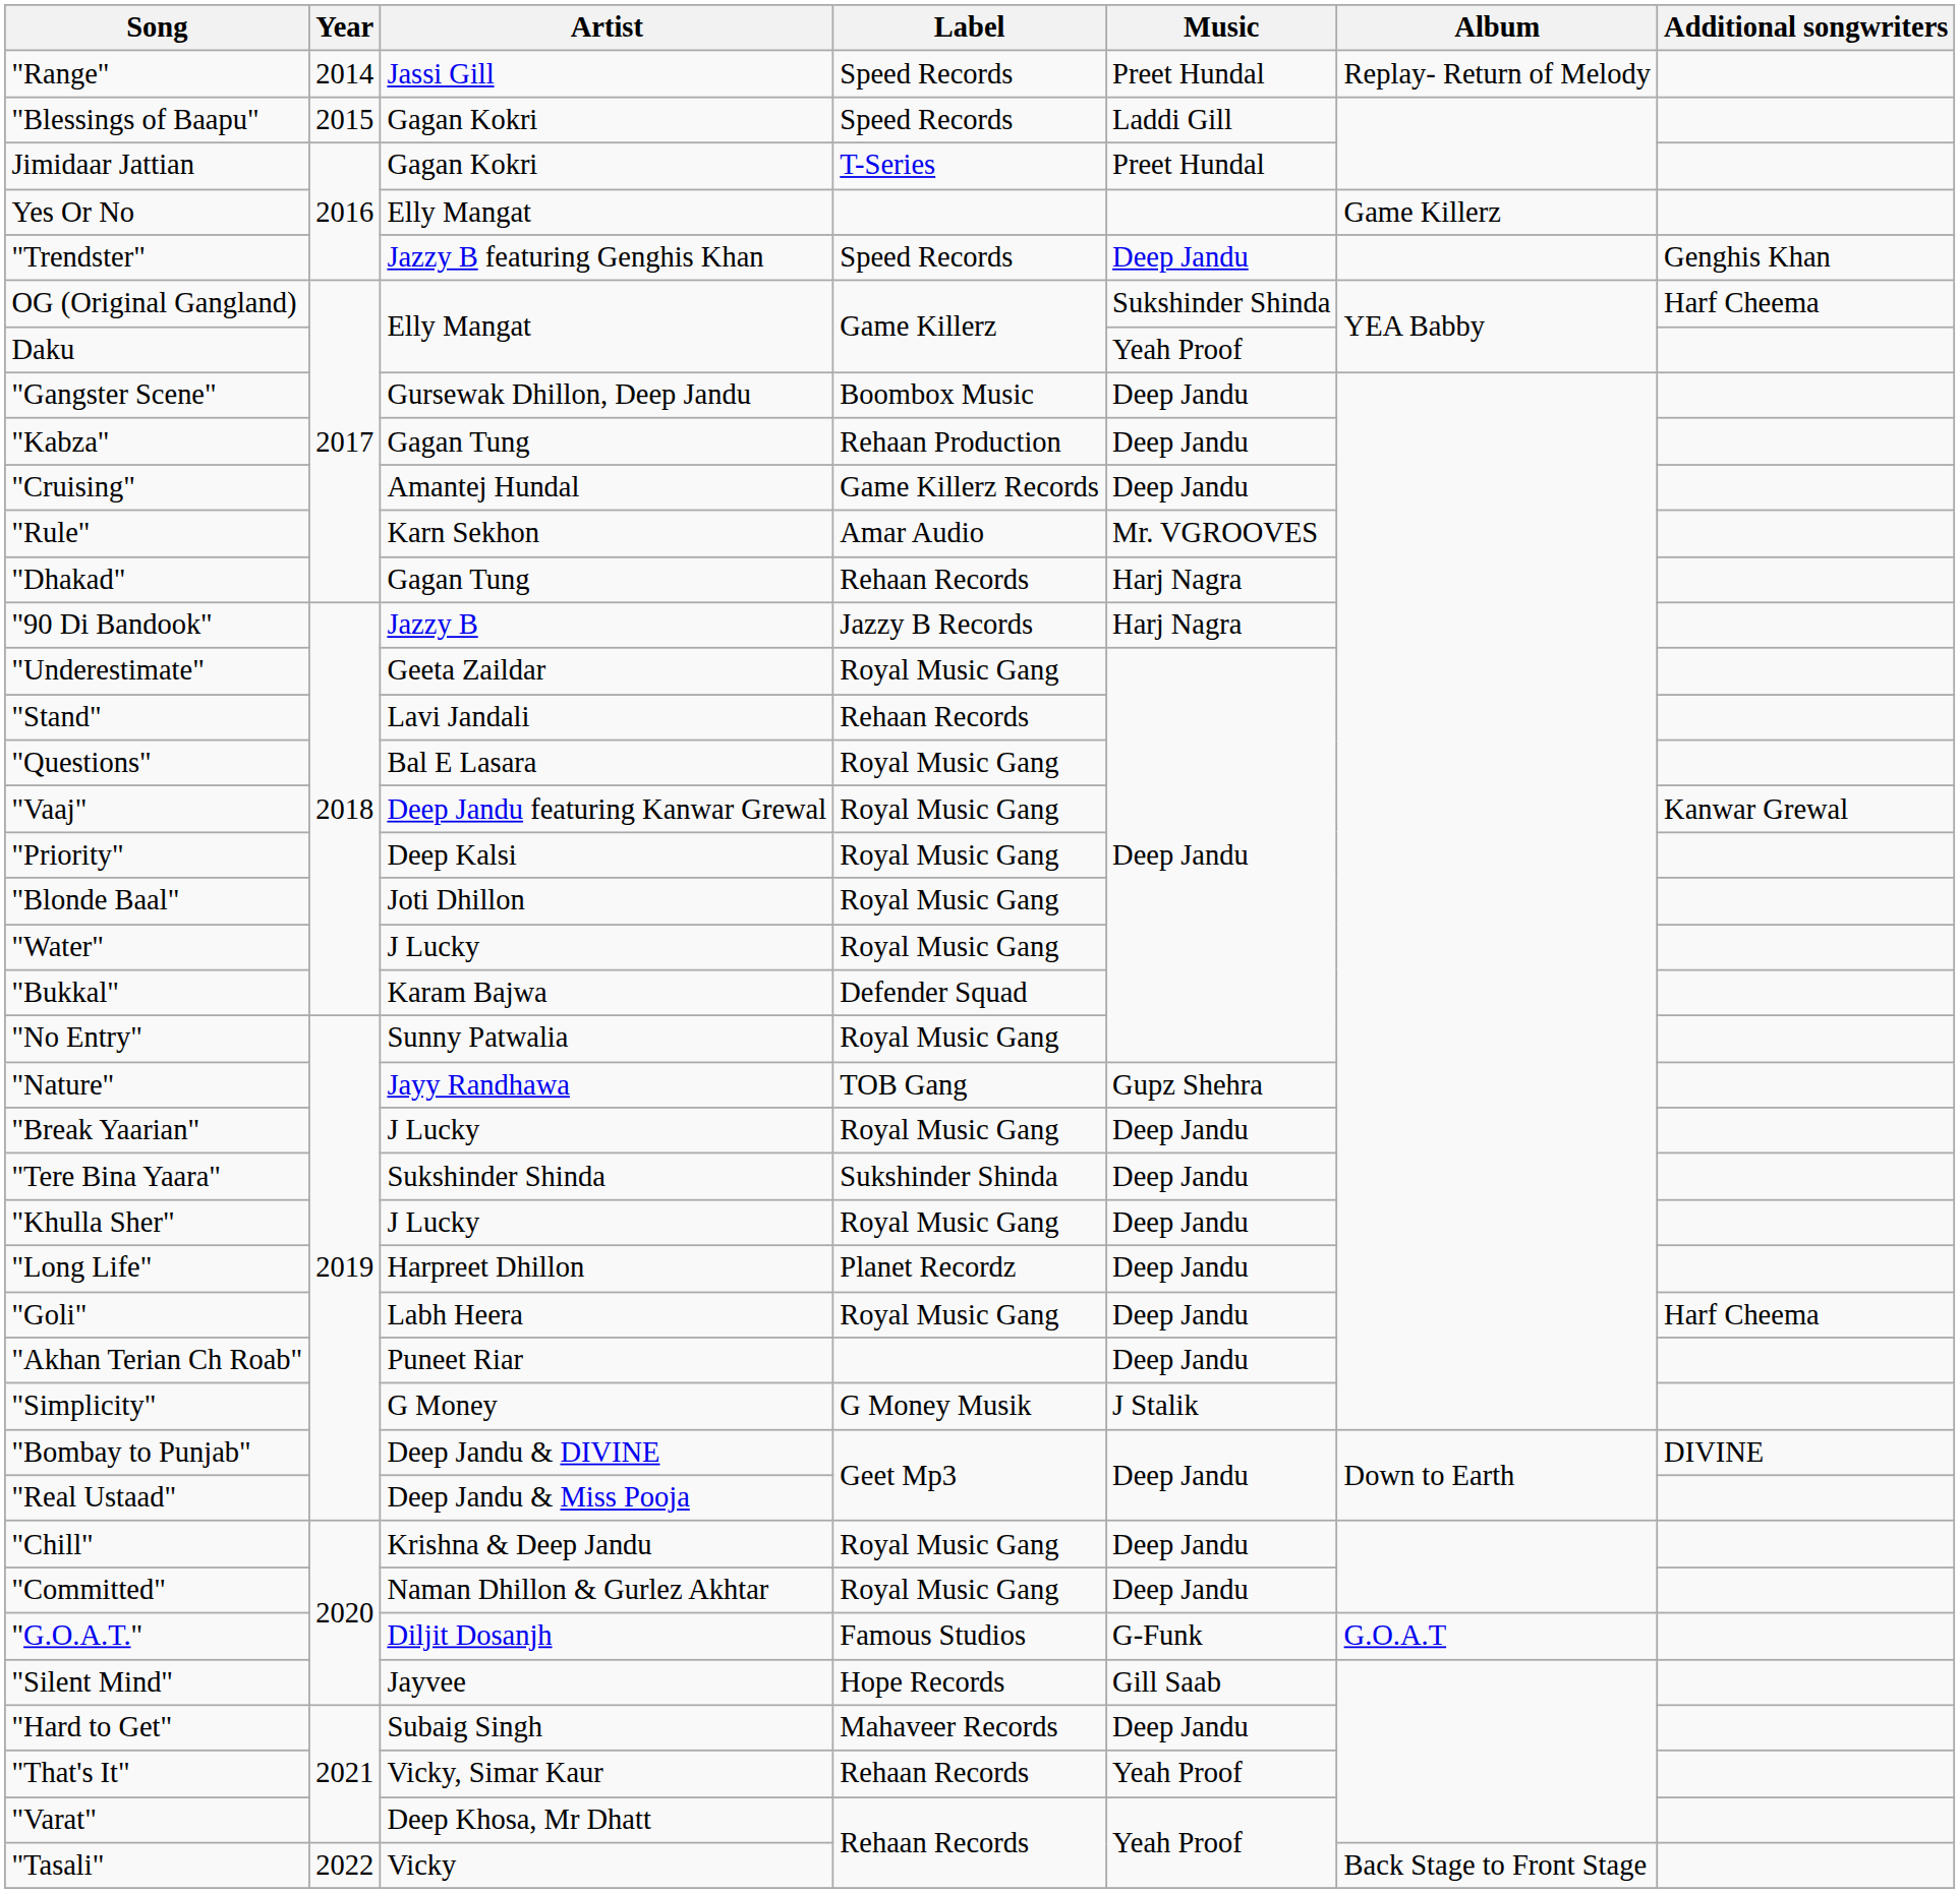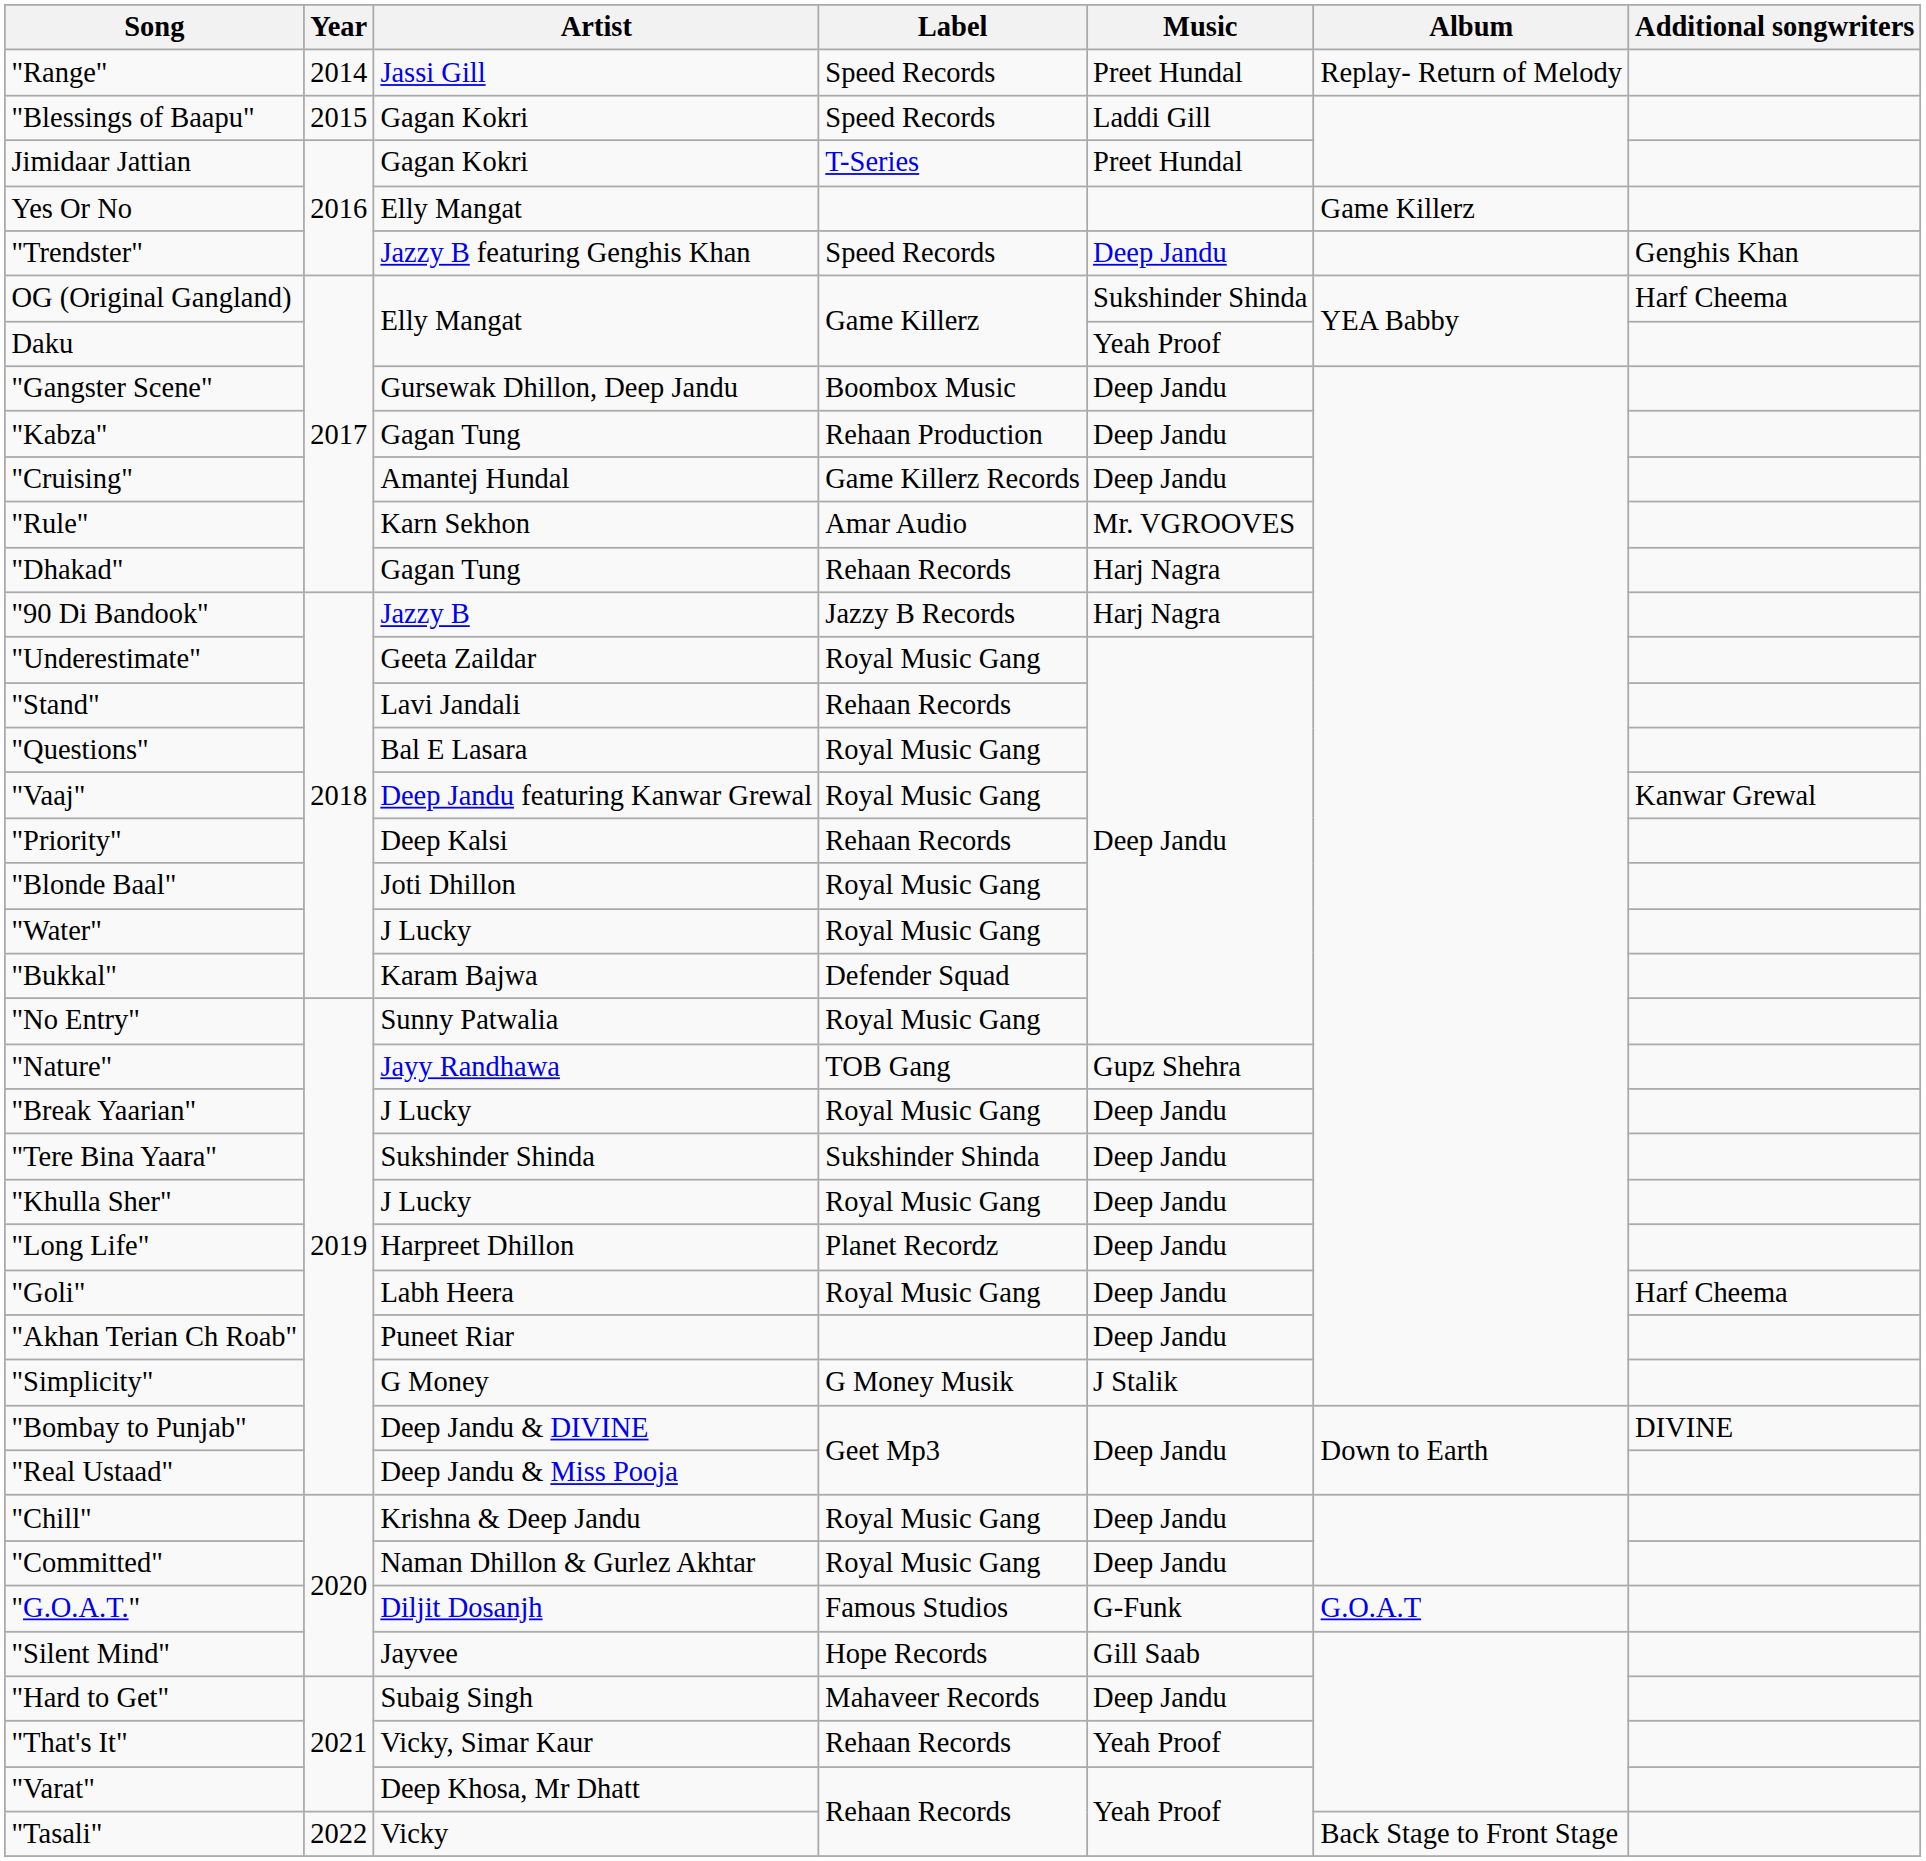"Priority" | Label: Royal Music Gang -> Rehaan Records
